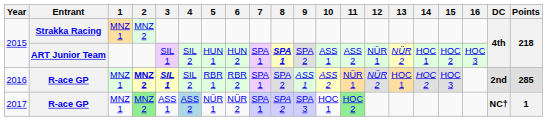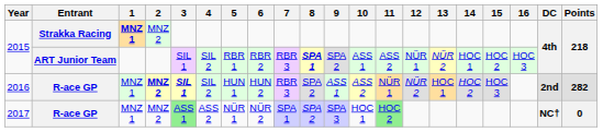2015 / Strakka Racing | 1: normal -> bold
2015 / ART Junior Team | 5: HUN 1 -> RBR 1
2015 / ART Junior Team | 6: HUN 2 -> RBR 2
2015 / ART Junior Team | 7: SPA 1 -> RBR 3
2016 | 5: RBR 1 -> HUN 1
2016 | 6: RBR 2 -> HUN 2
2016 | 7: SPA 1 -> RBR 3
2016 | Points: 285 -> 282
2017 | 2: lightgreen background -> no background
2017 | 3: no background -> lightgreen background
2017 | 4: lightblue background -> no background
2017 | Points: 1 -> 0
